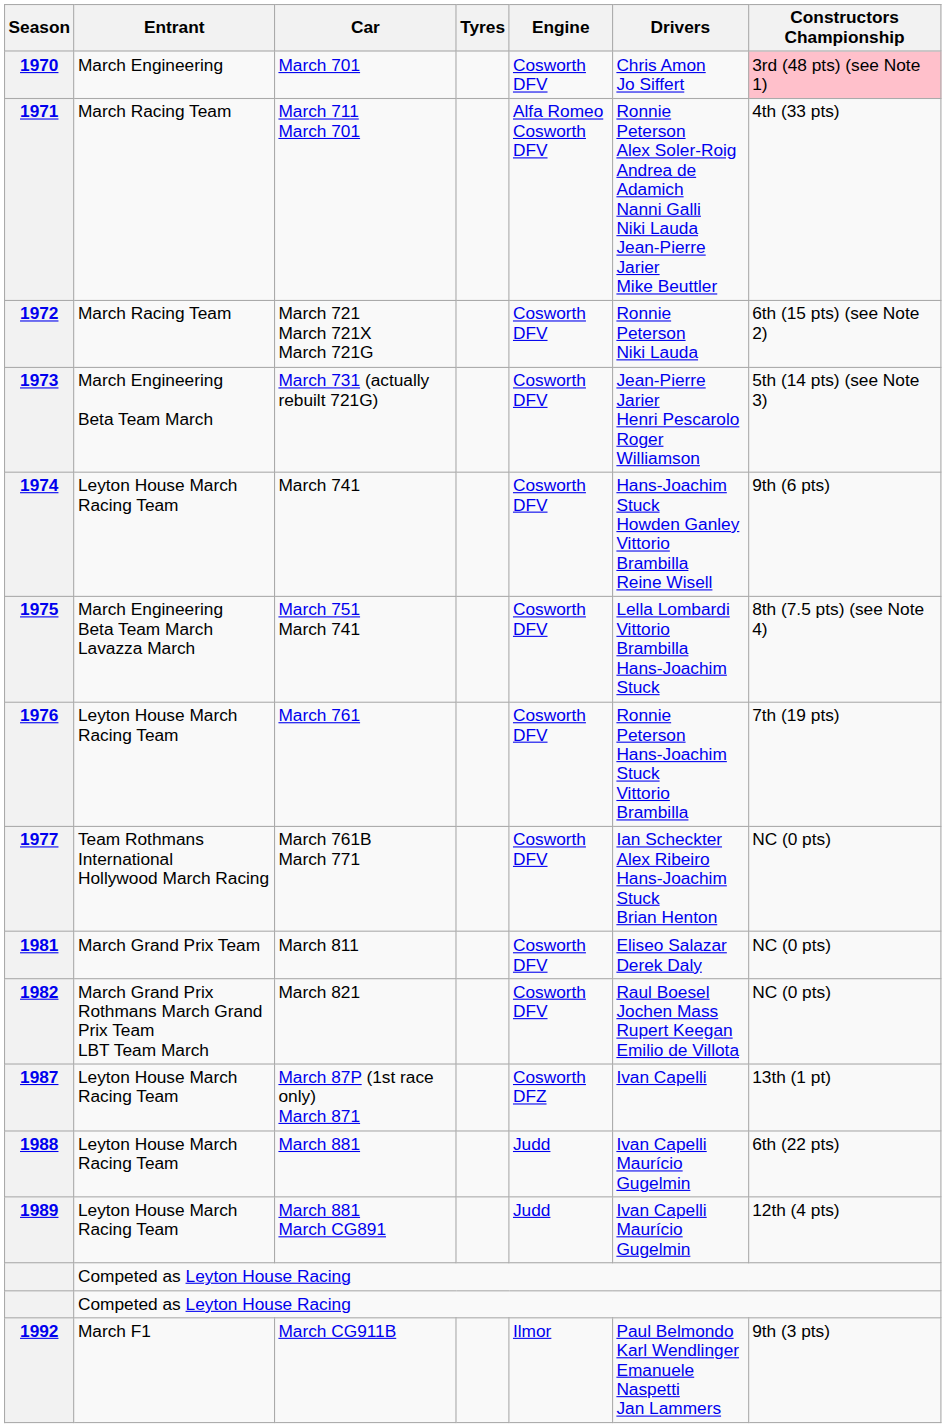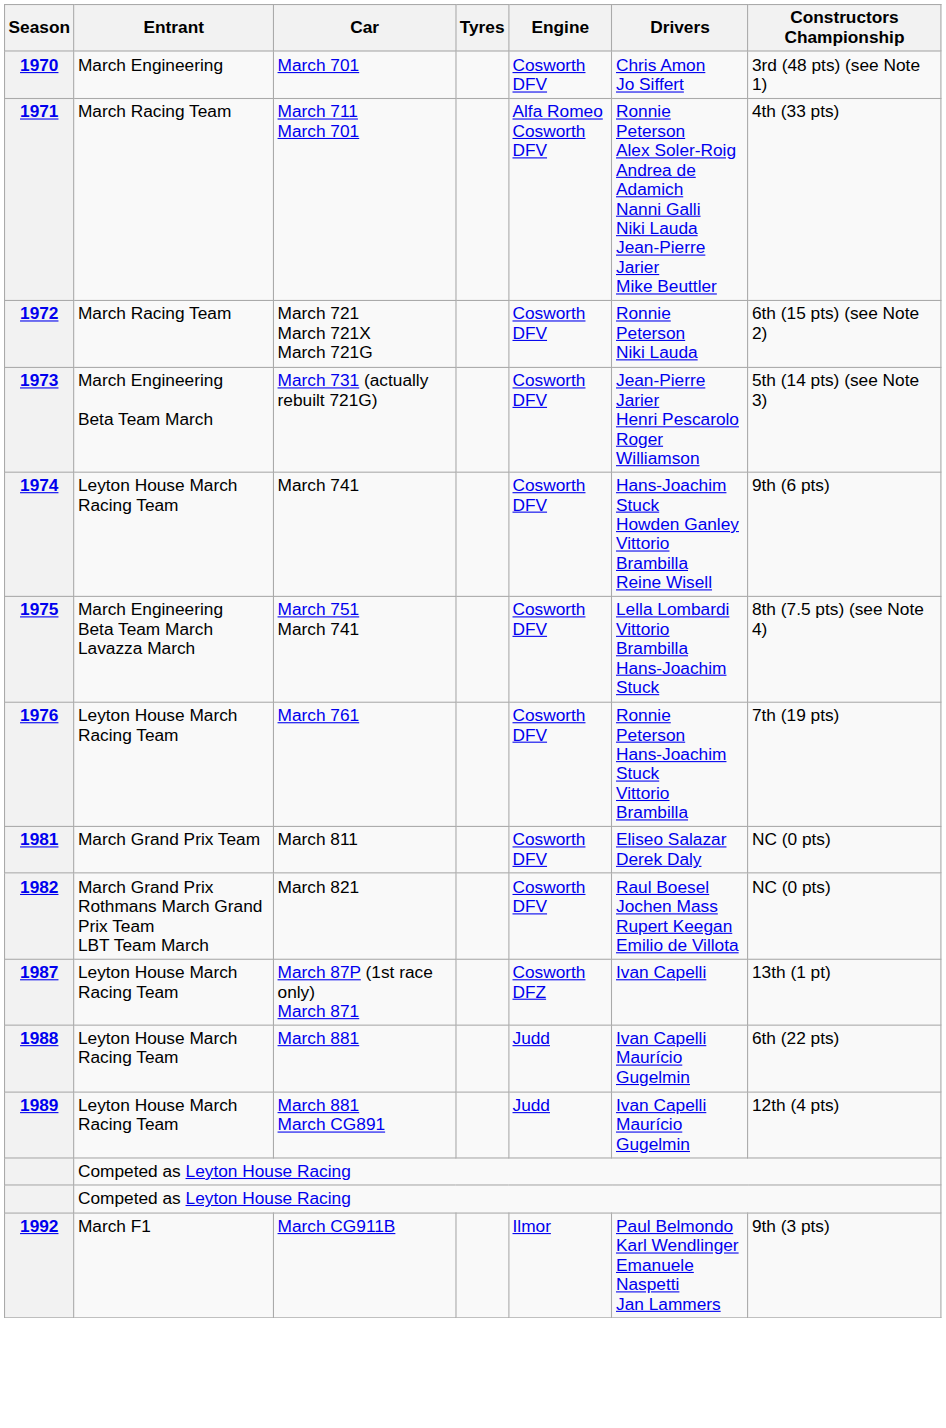1970 | Constructors Championship: pink background -> no background
- row: 1977 | Team Rothmans International Hollywood March Racing | March 761B March 771 | Cosworth DFV | Ian Scheckter Alex Ribeiro Hans-Joachim Stuck Brian Henton | NC (0 pts)
